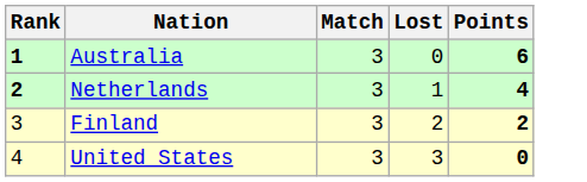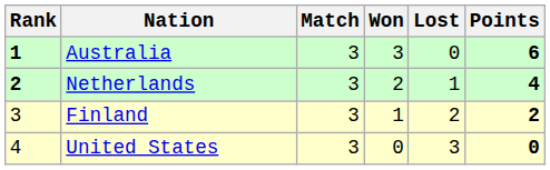+ column: Won | 3 | 2 | 1 | 0
